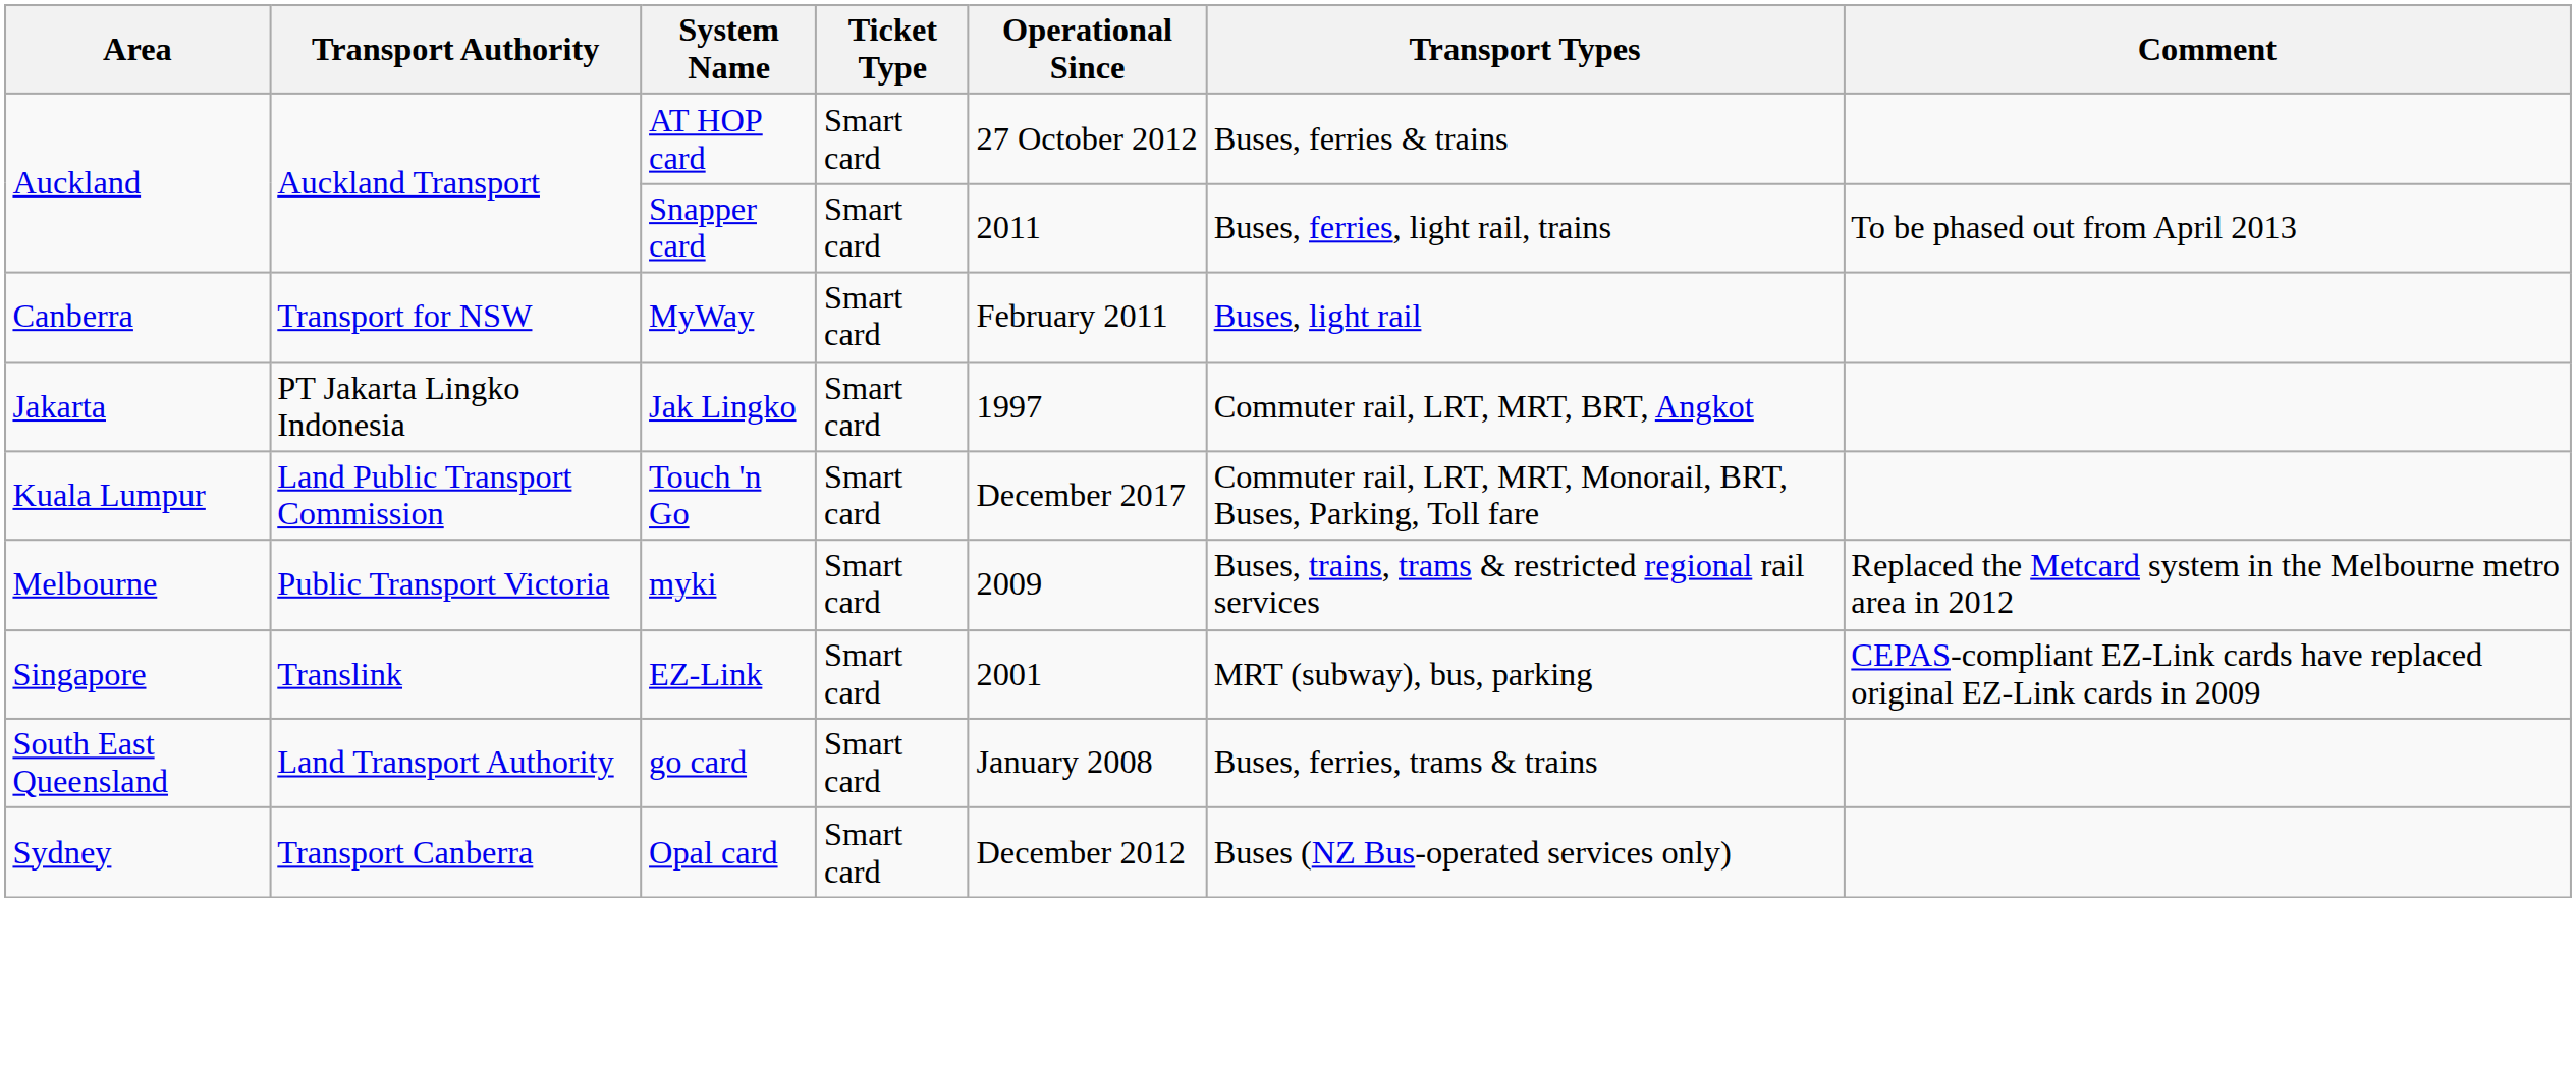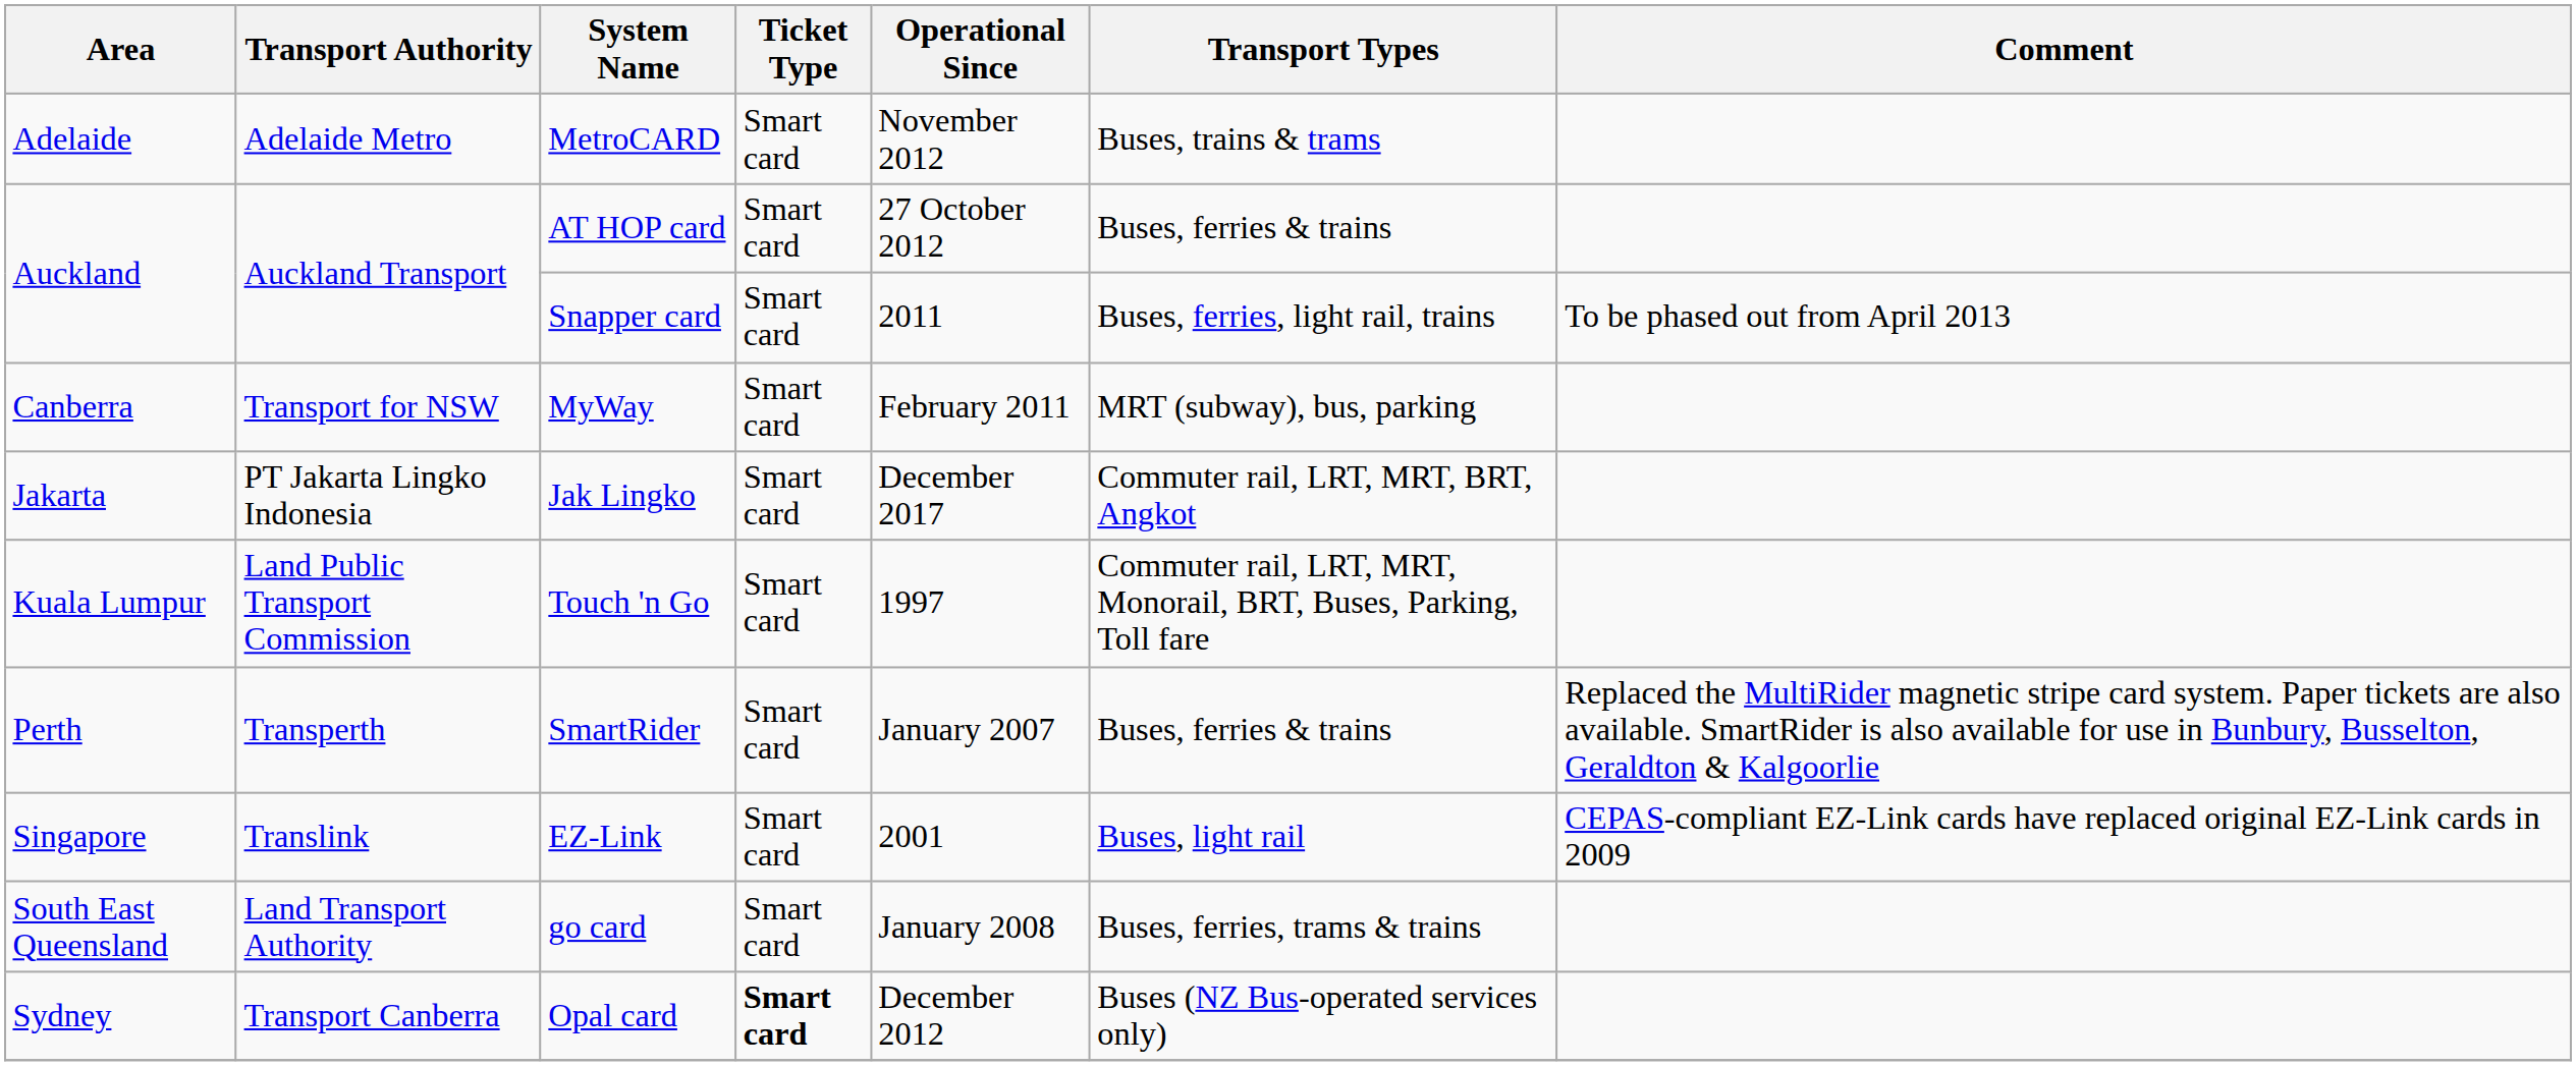+ row: Adelaide | Adelaide Metro | MetroCARD | Smart card | November 2012 | Buses, trains & trams
MyWay | Transport Types: Buses, light rail -> MRT (subway), bus, parking
Jak Lingko | Operational Since: 1997 -> December 2017
Touch 'n Go | Operational Since: December 2017 -> 1997
- row: Melbourne | Public Transport Victoria | myki | Smart card | 2009 | Buses, trains, trams & restricted regional rail services | Replaced the Metcard system in the Melbourne metro area in 2012
+ row: Perth | Transperth | SmartRider | Smart card | January 2007 | Buses, ferries & trains | Replaced the MultiRider magnetic stripe card system. Paper tickets are also available. SmartRider is also available for use in Bunbury, Busselton, Geraldton & Kalgoorlie
EZ-Link | Transport Types: MRT (subway), bus, parking -> Buses, light rail
Opal card | Ticket Type: normal -> bold
